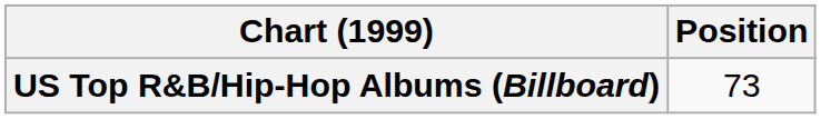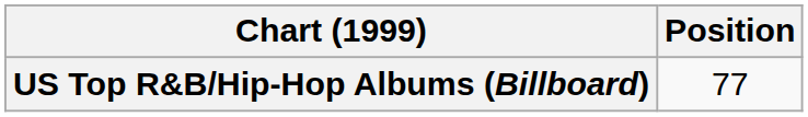US Top R&B/Hip-Hop Albums (Billboard) | Position: 73 -> 77
